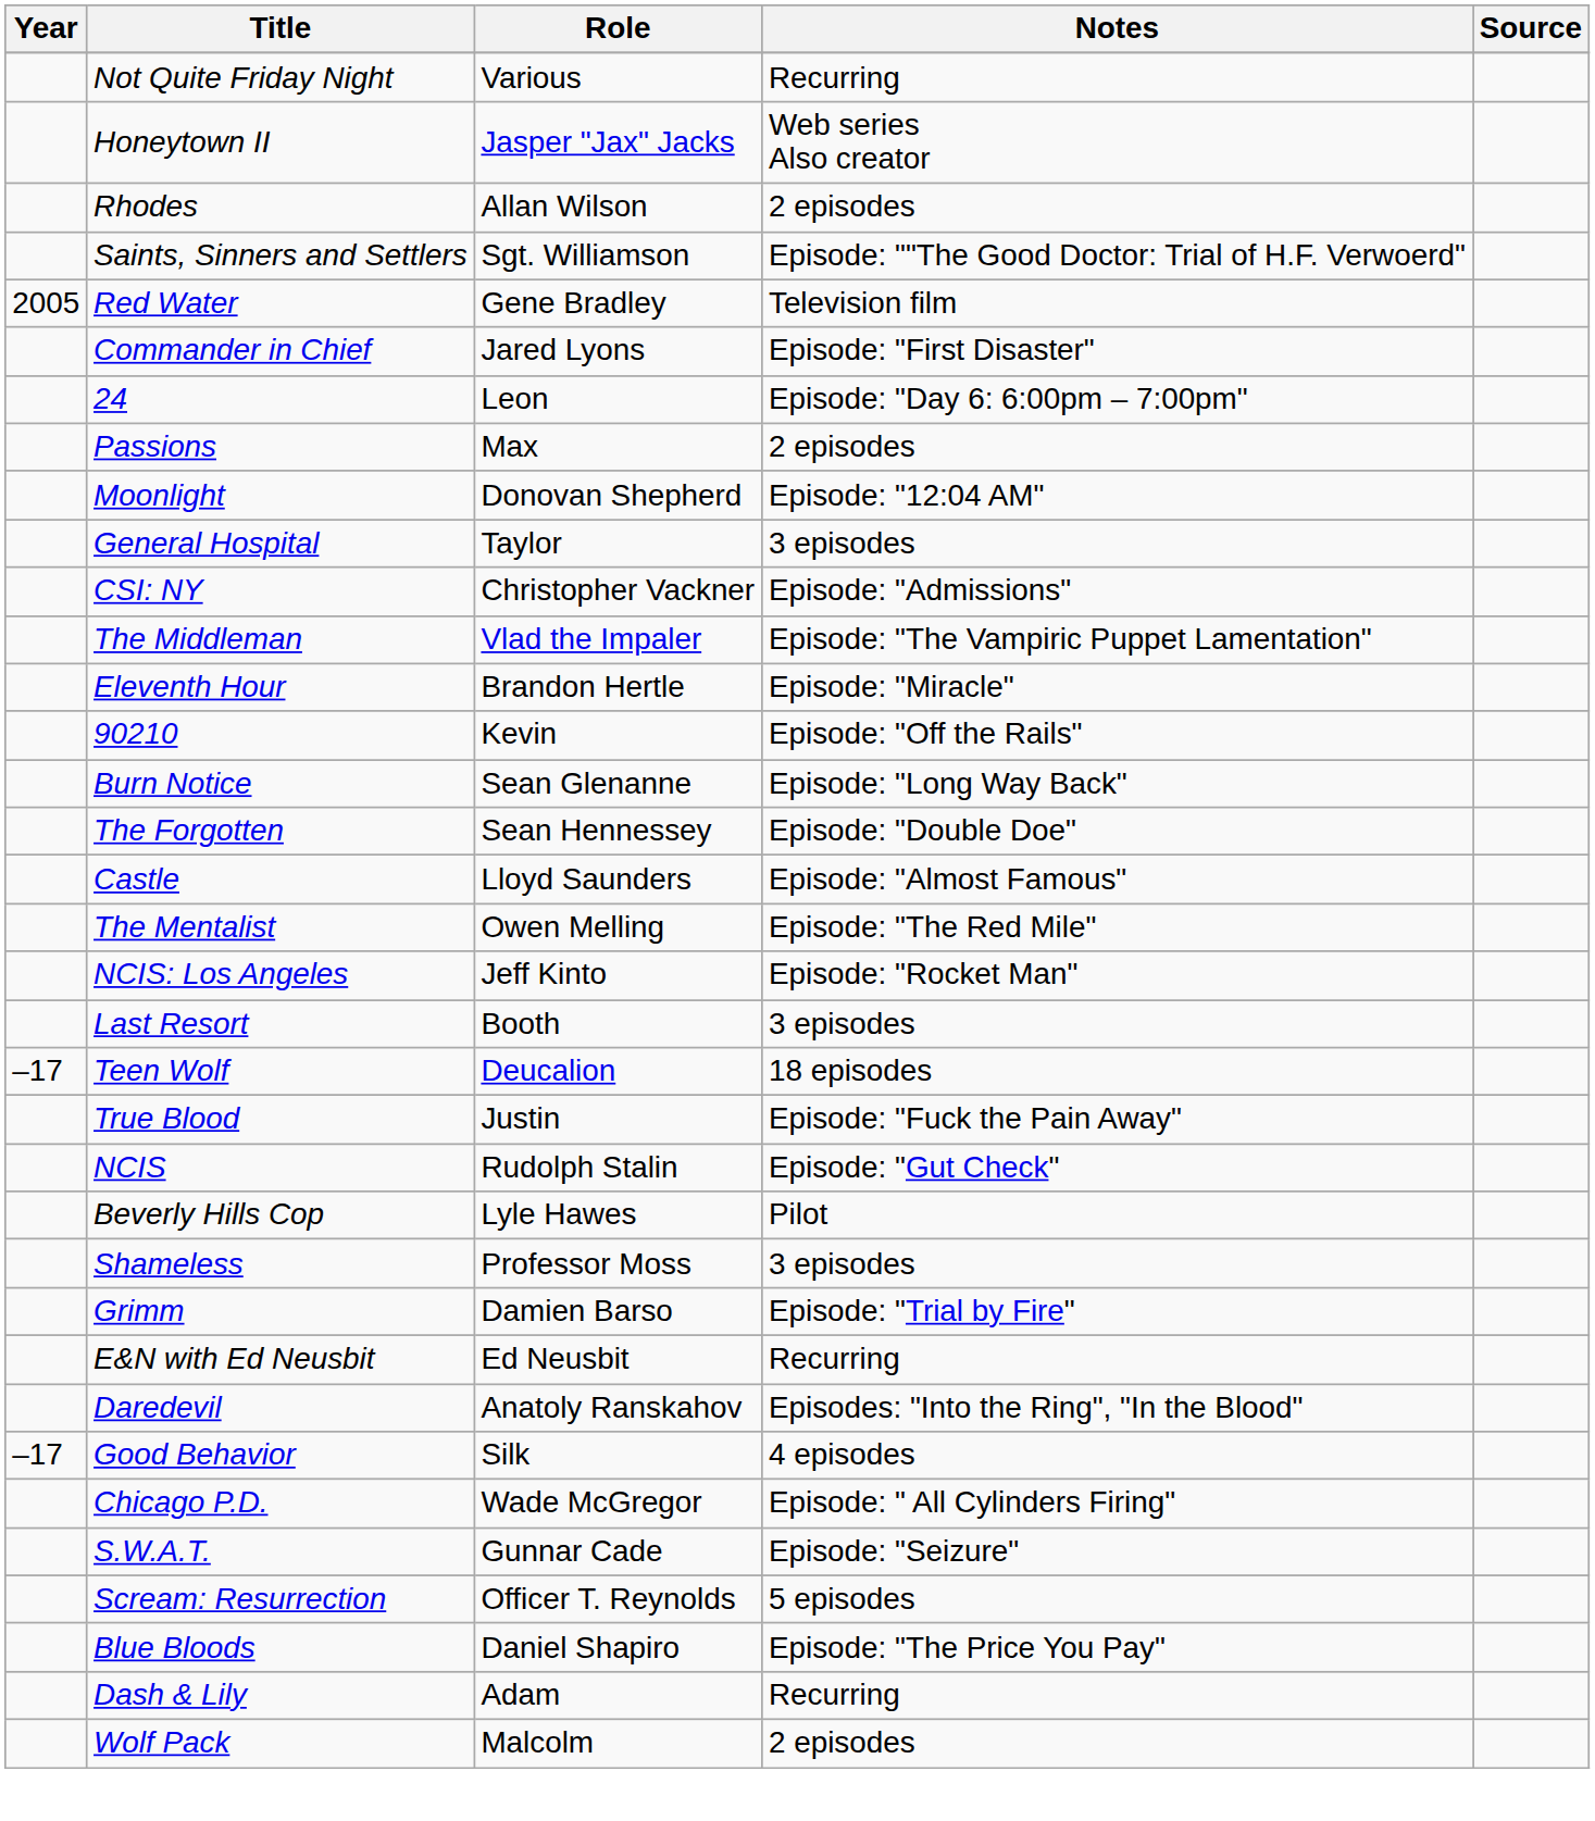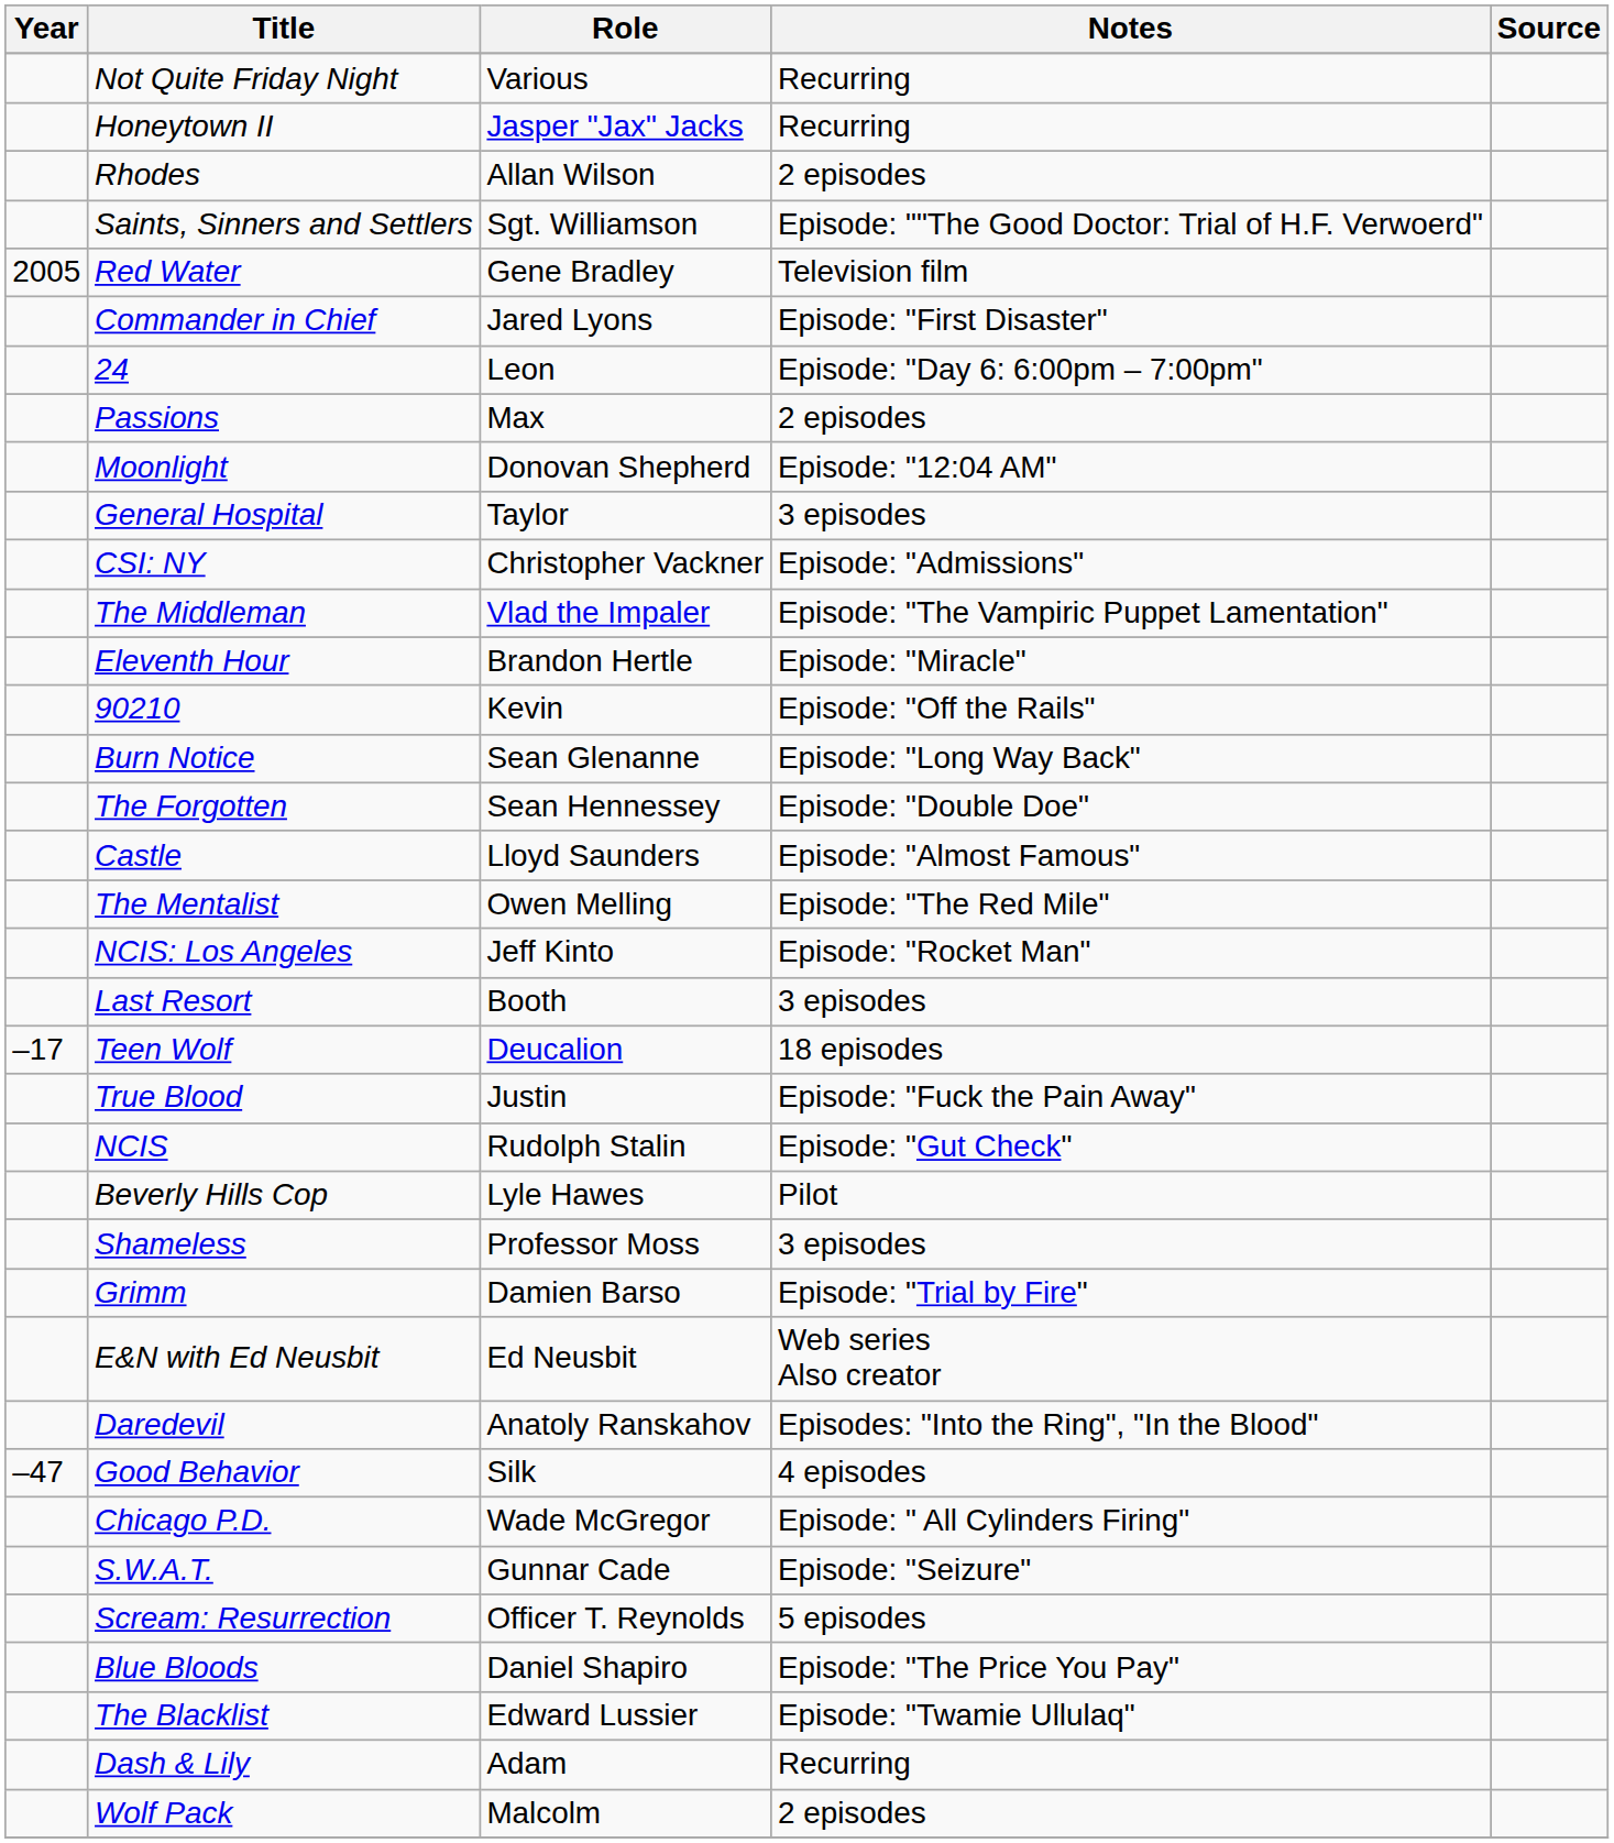Honeytown II | Notes: Web series Also creator -> Recurring
E&N with Ed Neusbit | Notes: Recurring -> Web series Also creator
Good Behavior | Year: –17 -> –47
+ row: The Blacklist | Edward Lussier | Episode: "Twamie Ullulaq"
